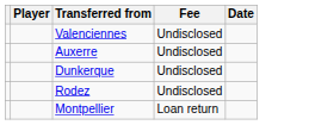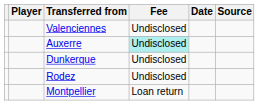+ column: Source
Auxerre | Fee: no background -> paleturquoise background
